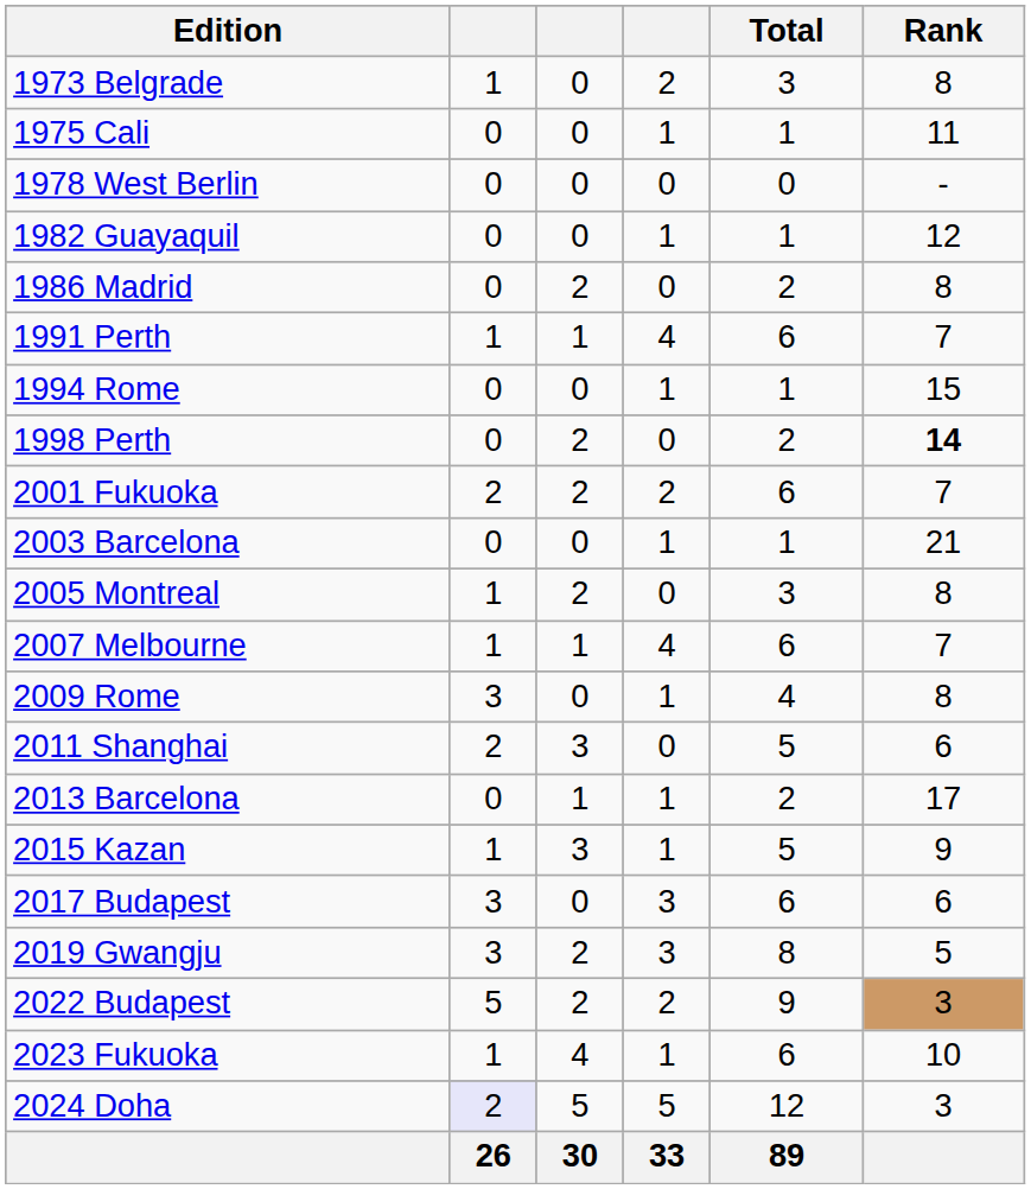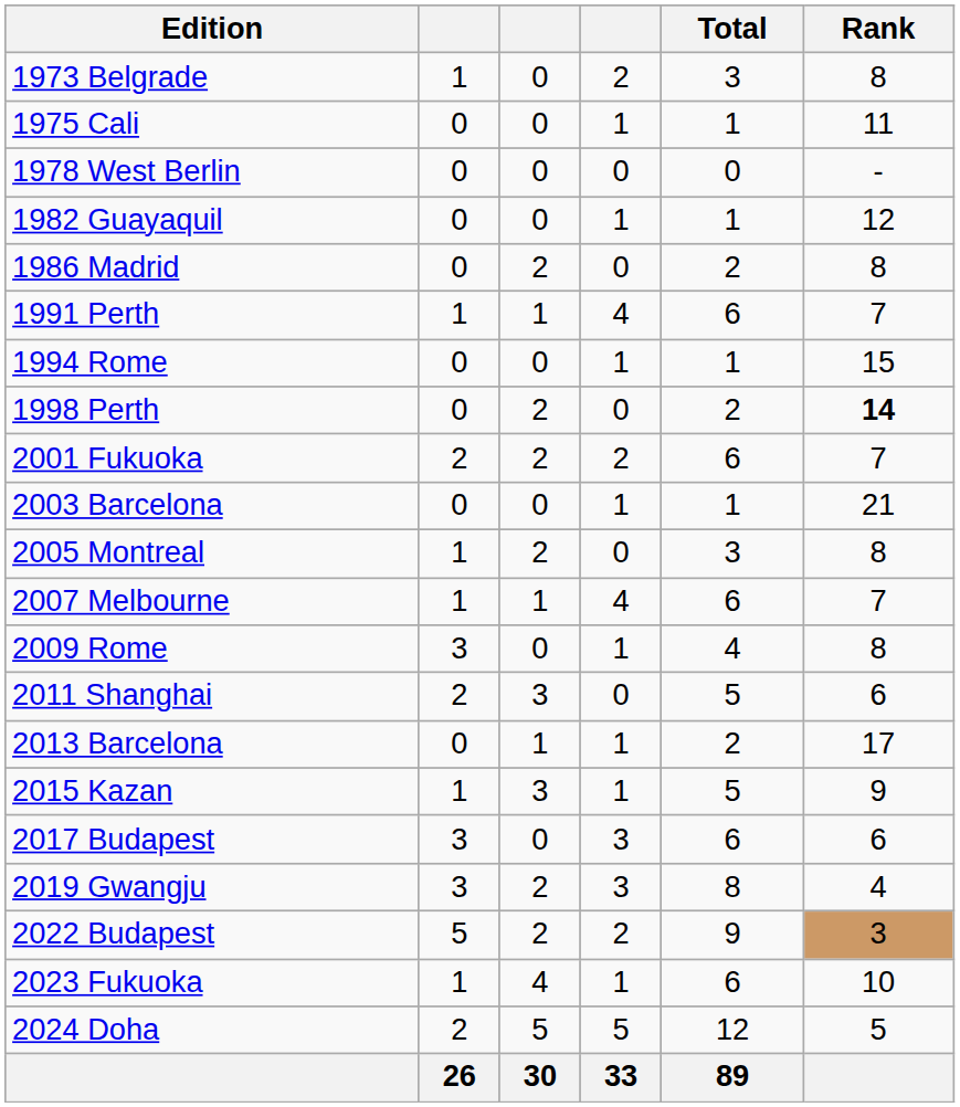2019 Gwangju | Rank: 5 -> 4
2024 Doha | column 2: lavender background -> no background
2024 Doha | Rank: 3 -> 5
